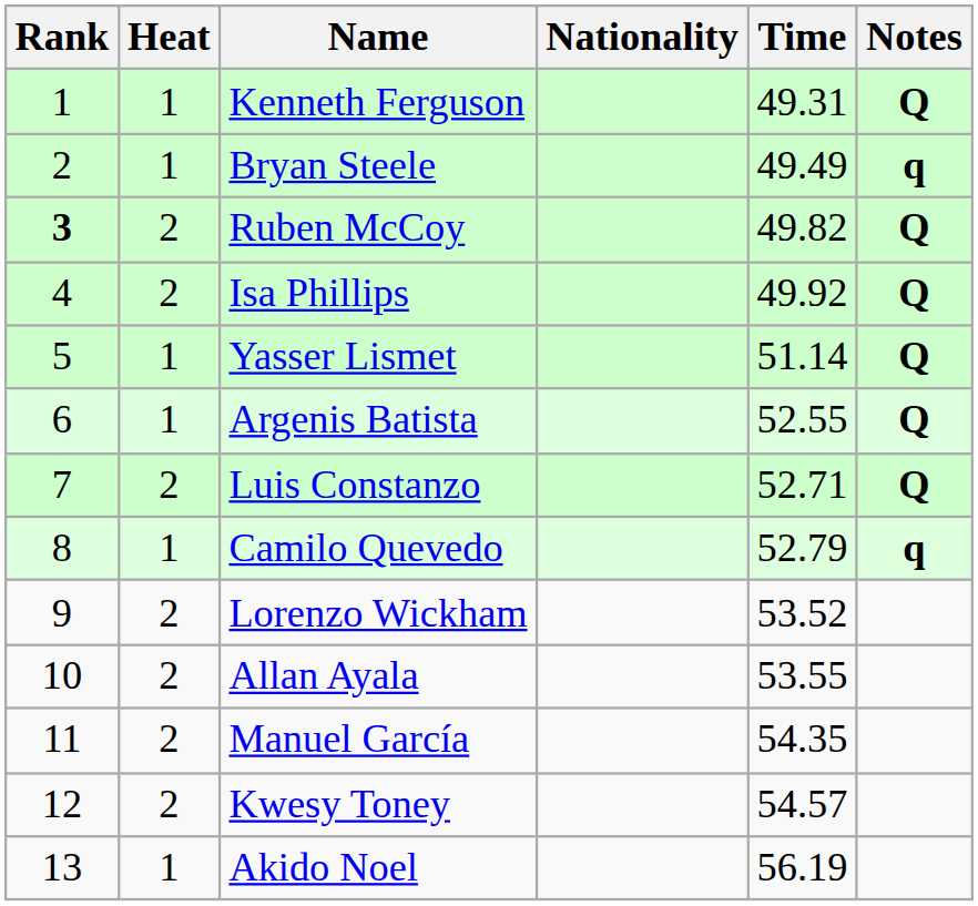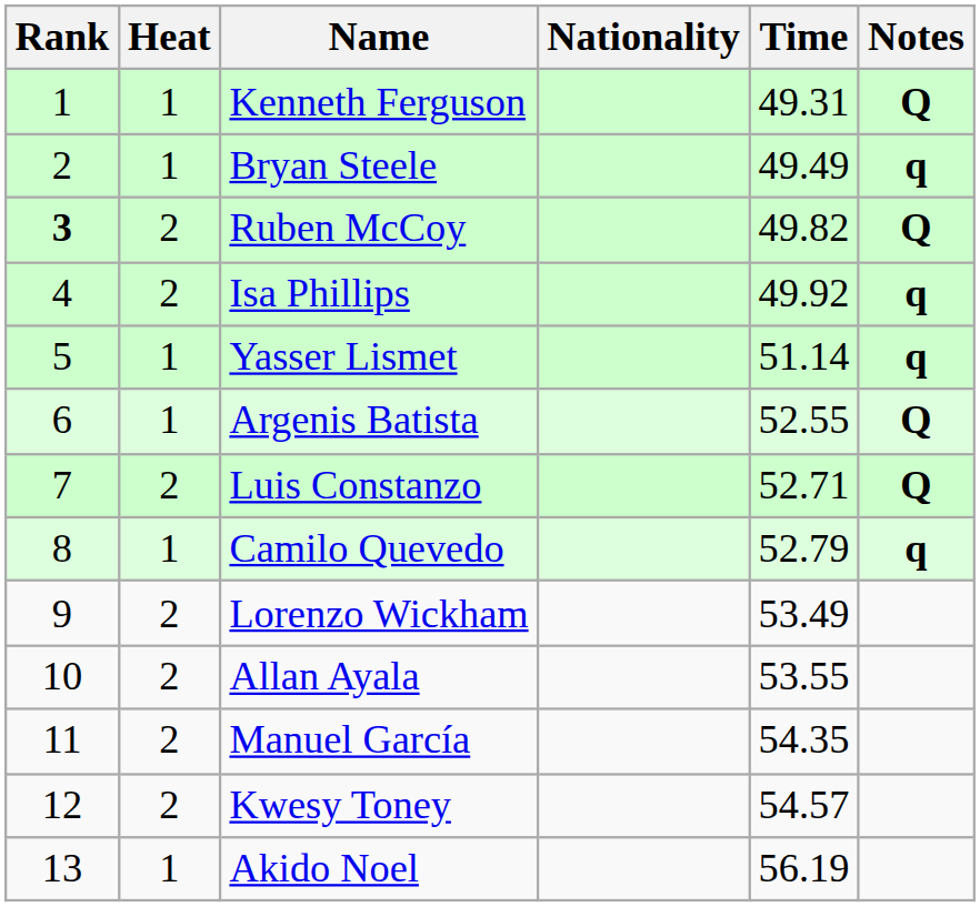Isa Phillips | Notes: Q -> q
Yasser Lismet | Notes: Q -> q
Lorenzo Wickham | Time: 53.52 -> 53.49
